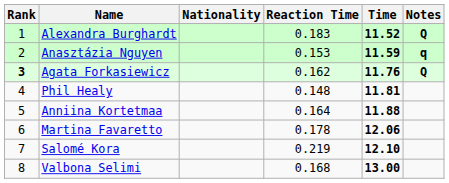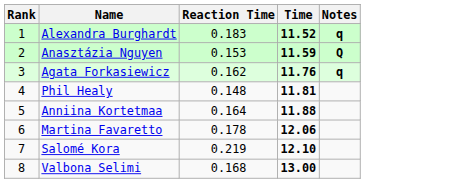- column: Nationality
Alexandra Burghardt | Notes: Q -> q
Anasztázia Nguyen | Notes: q -> Q
Agata Forkasiewicz | Rank: bold -> normal
Agata Forkasiewicz | Notes: Q -> q
